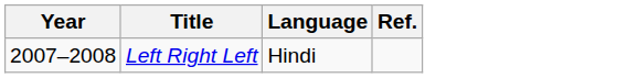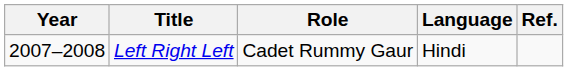+ column: Role | Cadet Rummy Gaur
